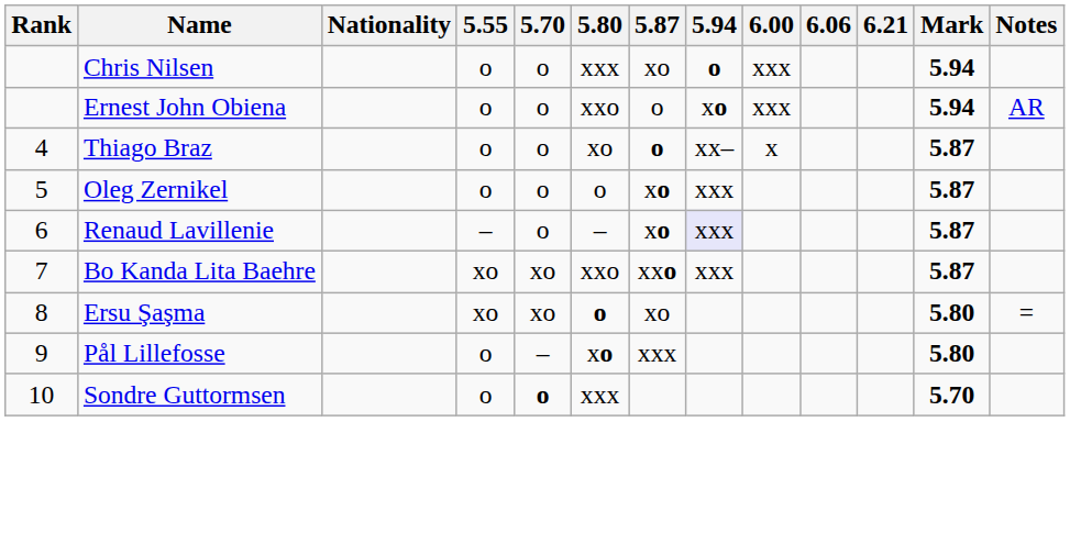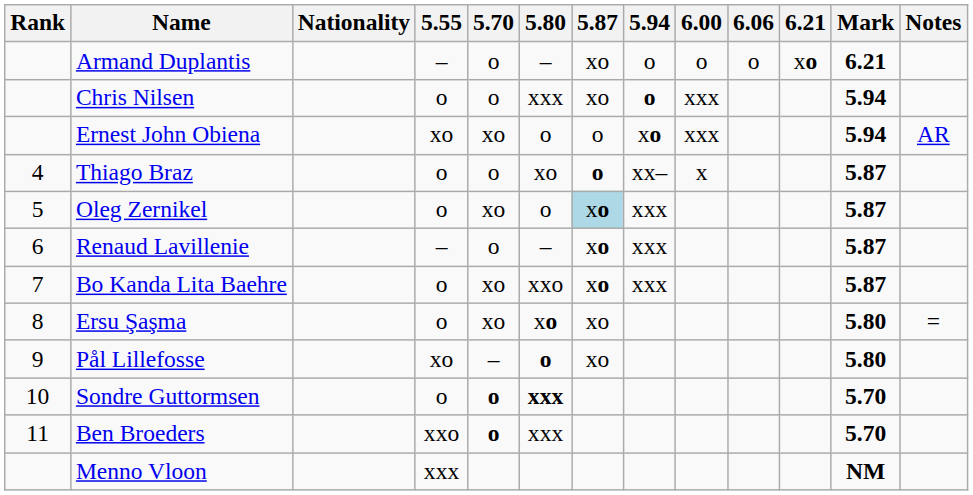+ row: Armand Duplantis | – | o | – | xo | o | o | o | xo | 6.21
Ernest John Obiena | 5.55: o -> xo
Ernest John Obiena | 5.70: o -> xo
Ernest John Obiena | 5.80: xxo -> o
Oleg Zernikel | 5.70: o -> xo
Oleg Zernikel | 5.87: no background -> lightblue background
Renaud Lavillenie | 5.94: lavender background -> no background
Bo Kanda Lita Baehre | 5.55: xo -> o
Bo Kanda Lita Baehre | 5.87: xxo -> xo
Ersu Şaşma | 5.55: xo -> o
Ersu Şaşma | 5.80: o -> xo
Pål Lillefosse | 5.55: o -> xo
Pål Lillefosse | 5.80: xo -> o
Pål Lillefosse | 5.87: xxx -> xo
Sondre Guttormsen | 5.80: normal -> bold
+ row: 11 | Ben Broeders | xxo | o | xxx | 5.70
+ row: Menno Vloon | xxx | NM
